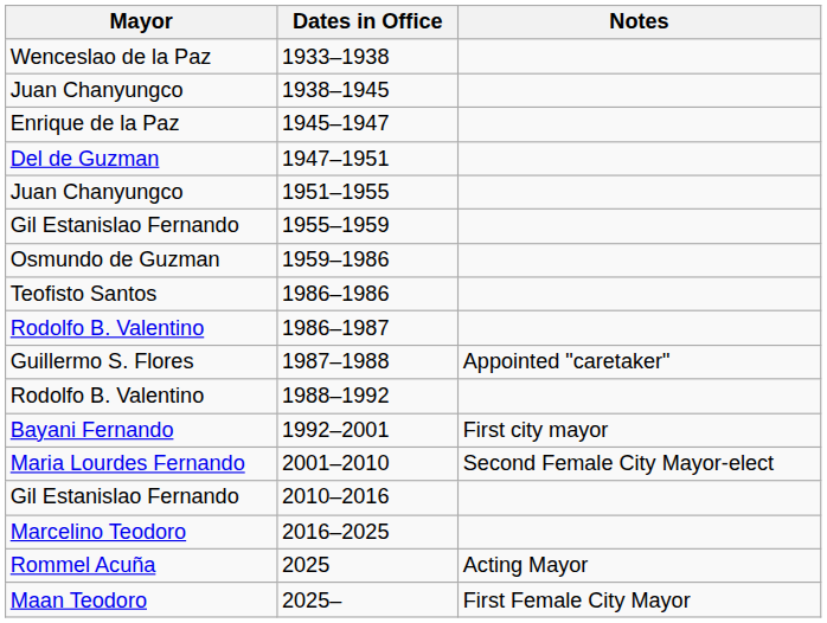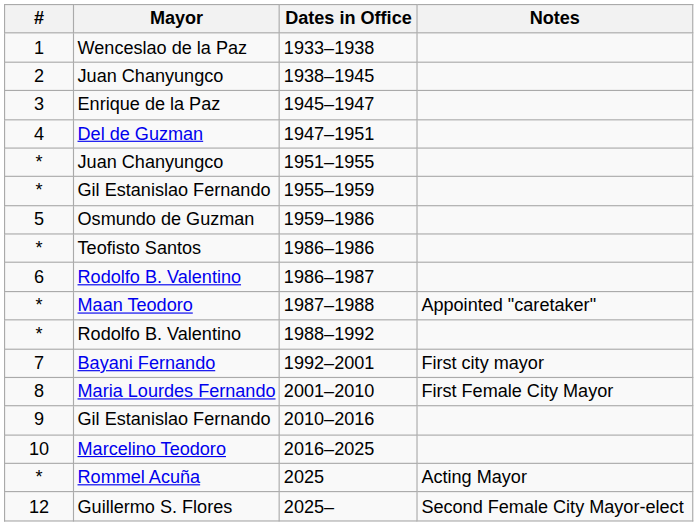+ column: # | 1 | 2 | 3 | 4 | * | * | 5 | * | 6 | * | * | 7 | 8 | 9 | 10 | * | 12
1987–1988 | Mayor: Guillermo S. Flores -> Maan Teodoro
2001–2010 | Notes: Second Female City Mayor-elect -> First Female City Mayor
2025– | Mayor: Maan Teodoro -> Guillermo S. Flores
2025– | Notes: First Female City Mayor -> Second Female City Mayor-elect
